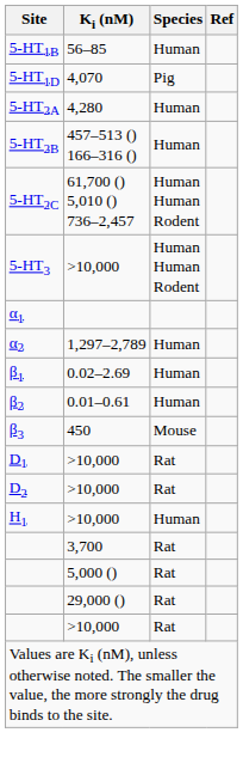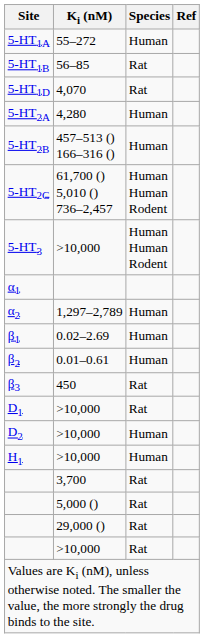+ row: 5-HT1A | 55–272 | Human
5-HT1B | Species: Human -> Rat
5-HT1D | Species: Pig -> Rat
β3 | Species: Mouse -> Rat
D2 | Species: Rat -> Human
